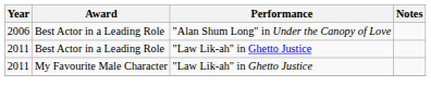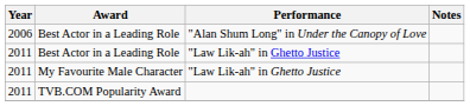+ row: 2011 | TVB.COM Popularity Award
